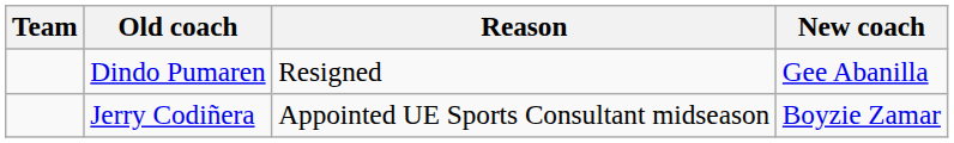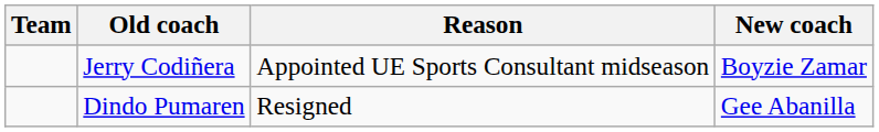rows swapped: Dindo Pumaren <-> Jerry Codiñera
